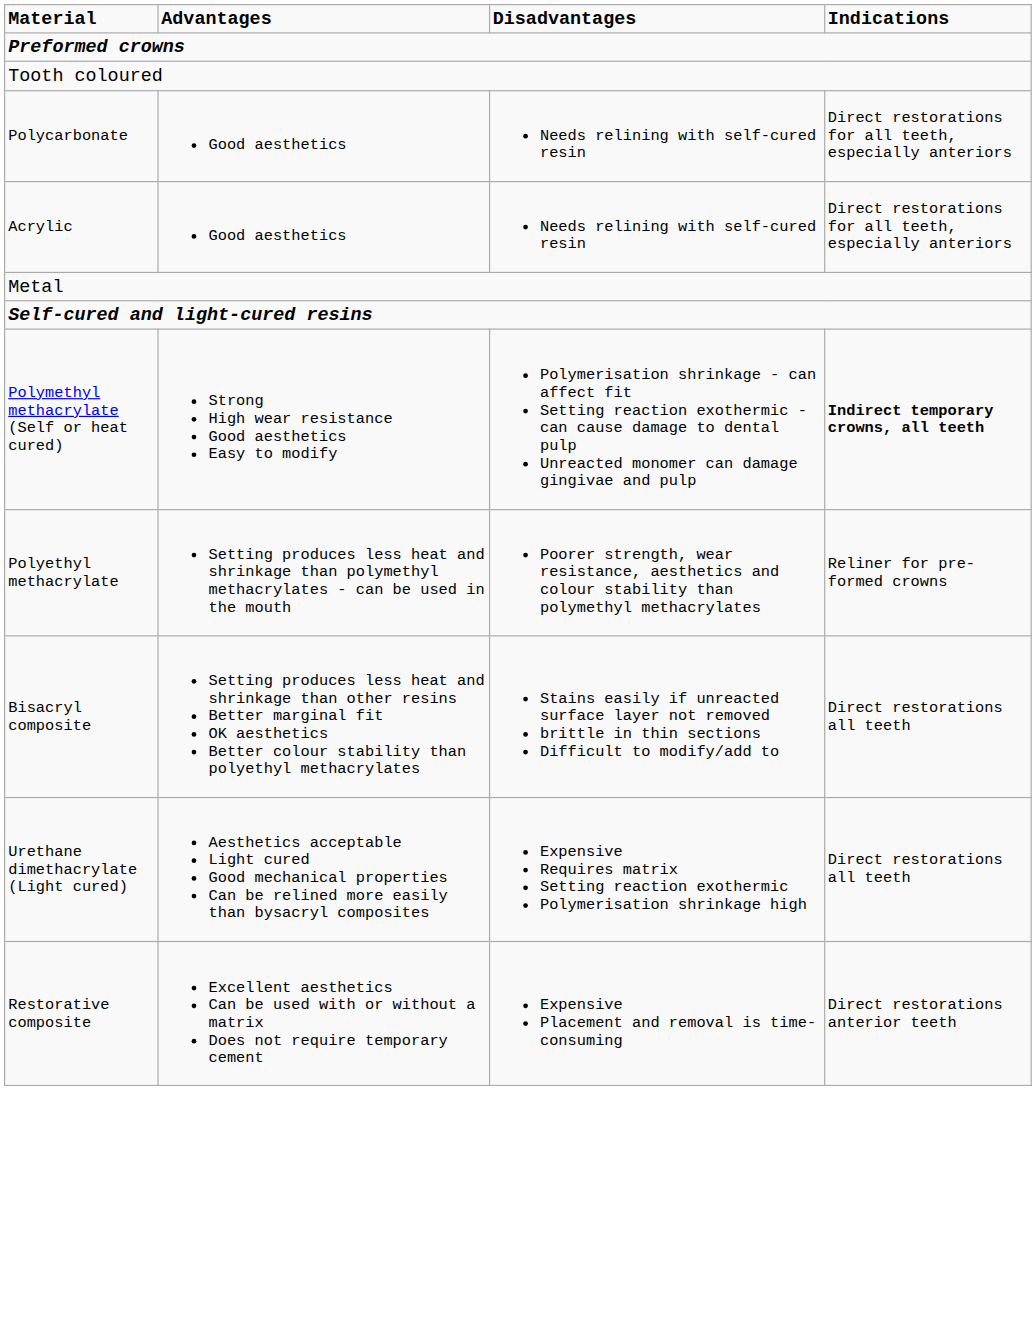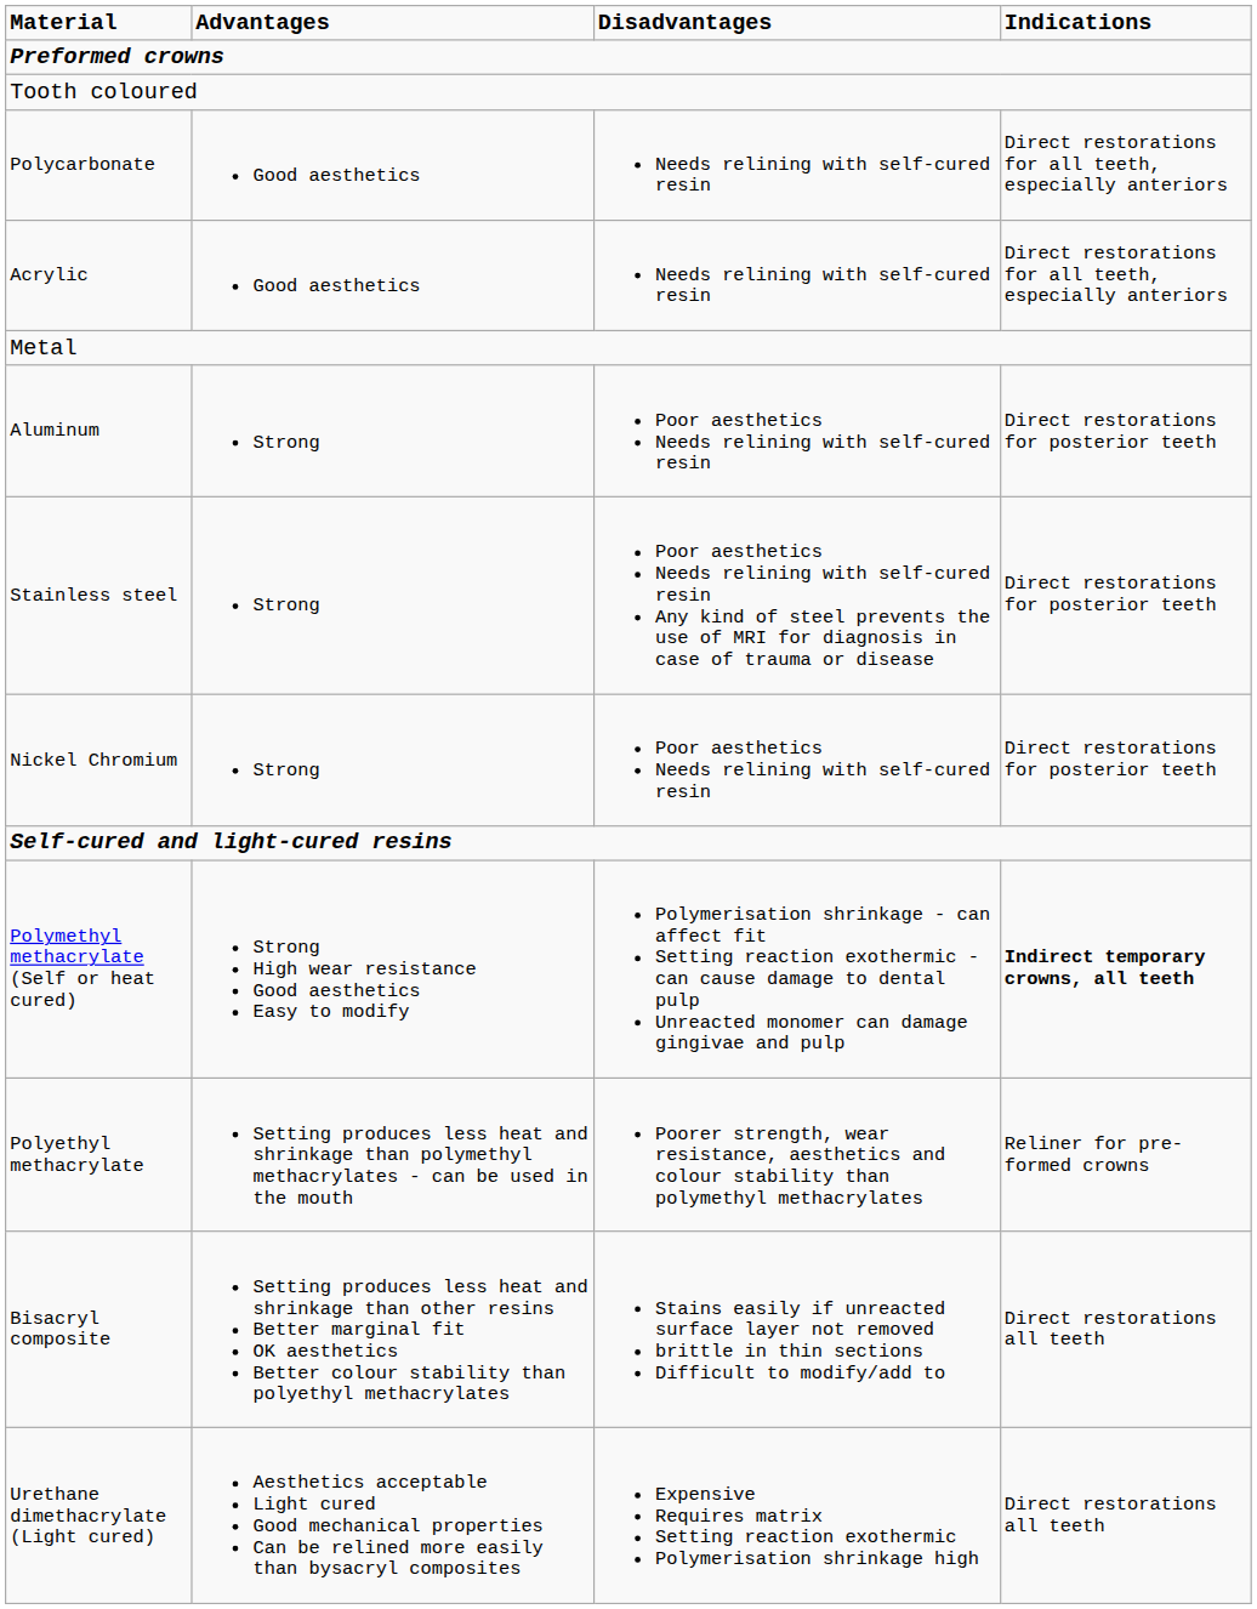+ row: Aluminum | Strong | Poor aesthetics Needs relining with self-cured resin | Direct restorations for posterior teeth
+ row: Stainless steel | Strong | Poor aesthetics Needs relining with self-cured resin Any kind of steel prevents the use of MRI for diagnosis in case of trauma or disease | Direct restorations for posterior teeth
+ row: Nickel Chromium | Strong | Poor aesthetics Needs relining with self-cured resin | Direct restorations for posterior teeth
- row: Restorative composite | Excellent aesthetics Can be used with or without a matrix Does not require temporary cement | Expensive Placement and removal is time-consuming | Direct restorations anterior teeth
